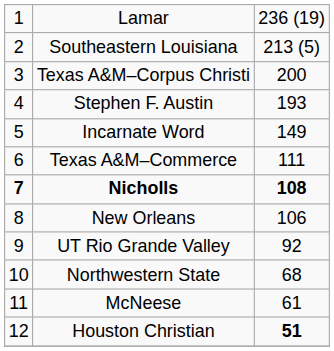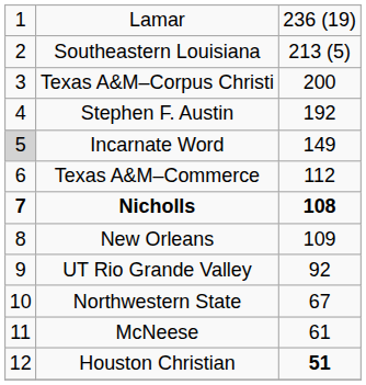Stephen F. Austin | column 3: 193 -> 192
Incarnate Word | column 1: no background -> lightgrey background
Texas A&M–Commerce | column 3: 111 -> 112
New Orleans | column 3: 106 -> 109
Northwestern State | column 3: 68 -> 67
